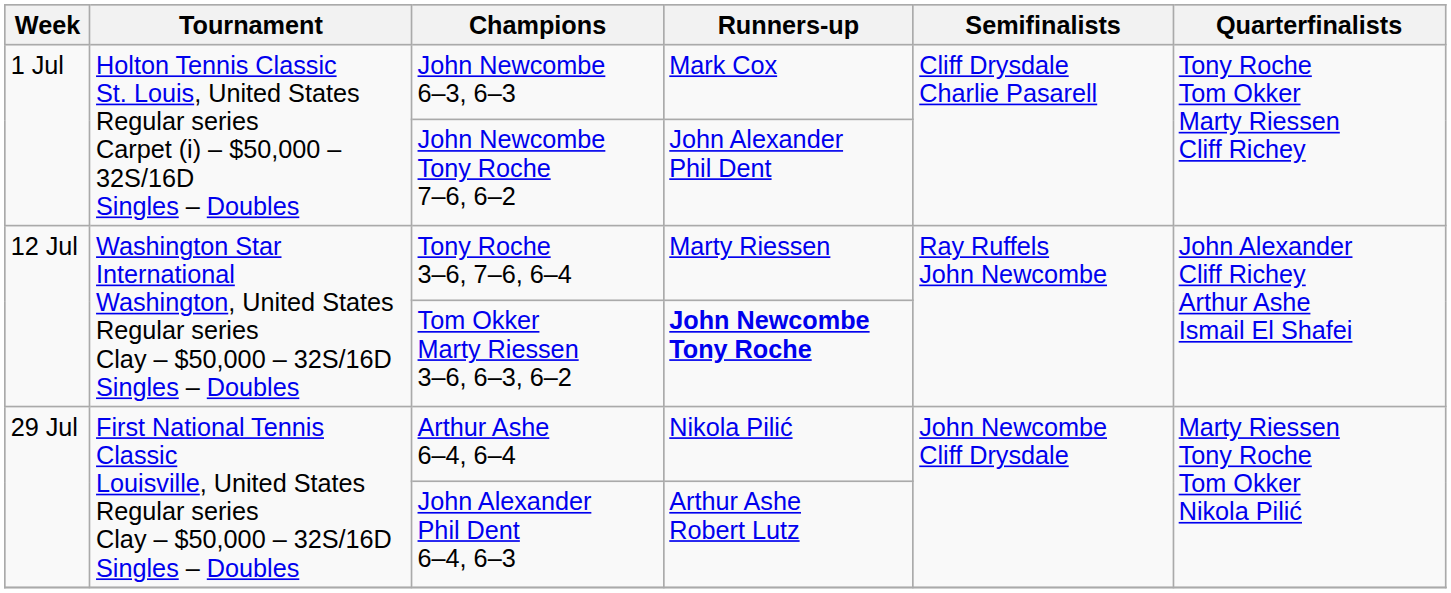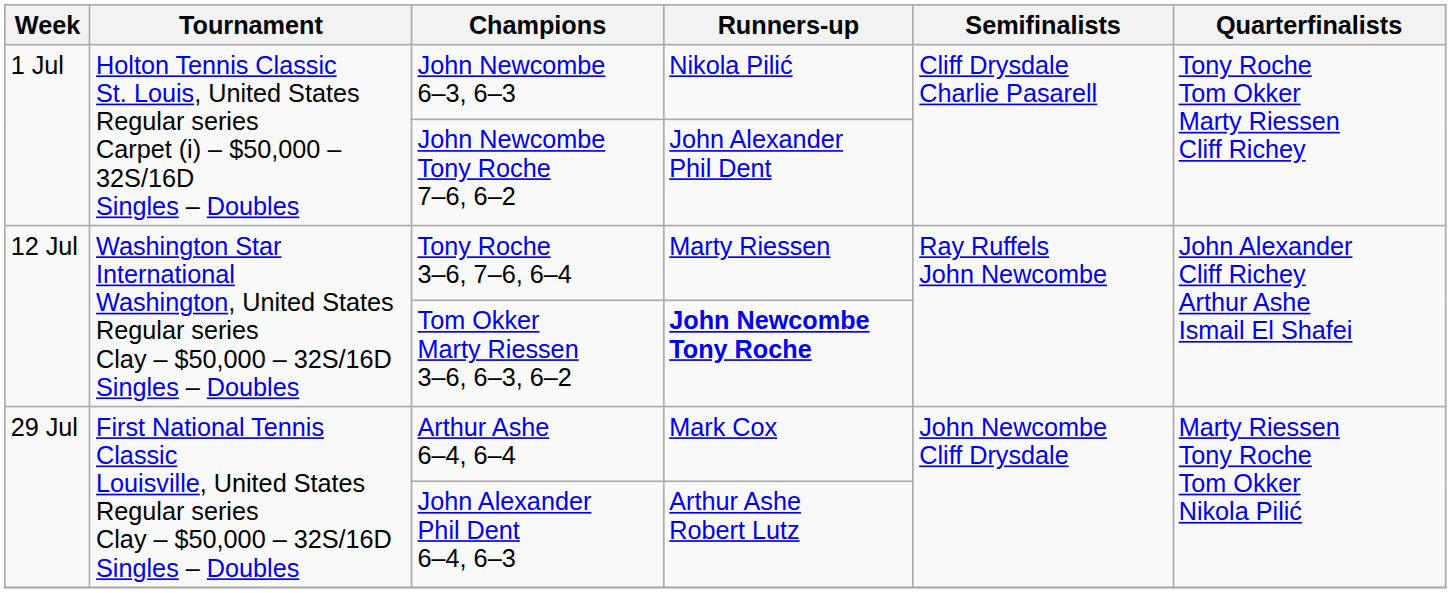John Newcombe 6–3, 6–3 | Runners-up: Mark Cox -> Nikola Pilić
Arthur Ashe 6–4, 6–4 | Runners-up: Nikola Pilić -> Mark Cox
